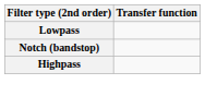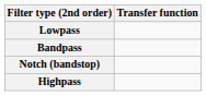+ row: Bandpass
